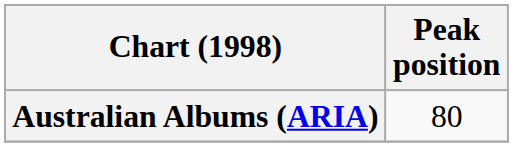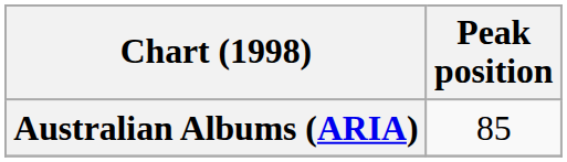Australian Albums (ARIA) | Peak position: 80 -> 85
